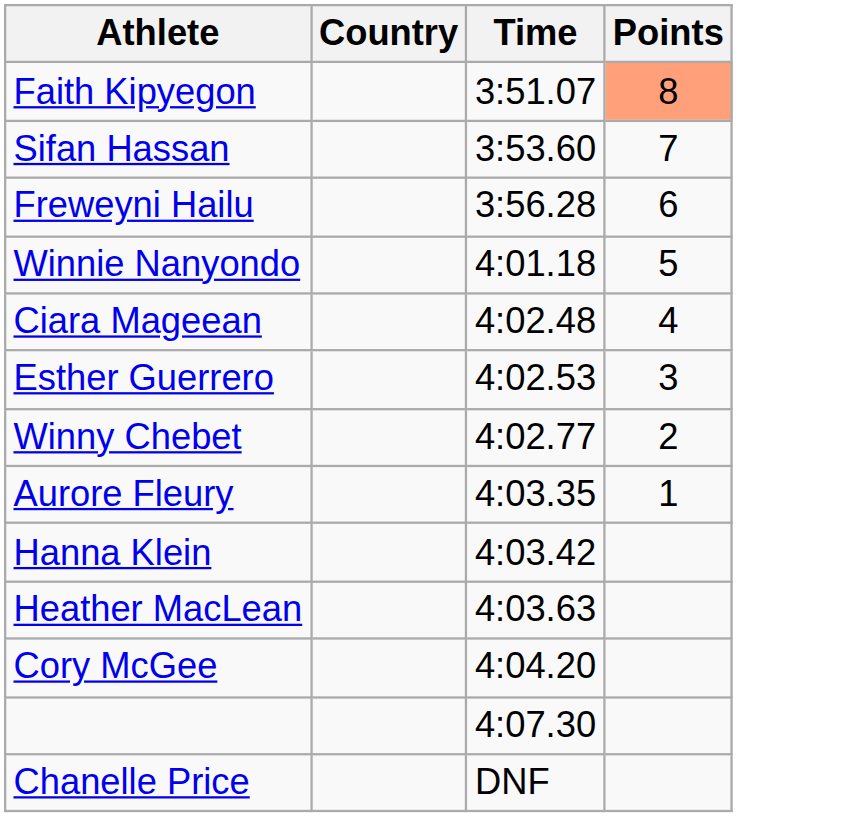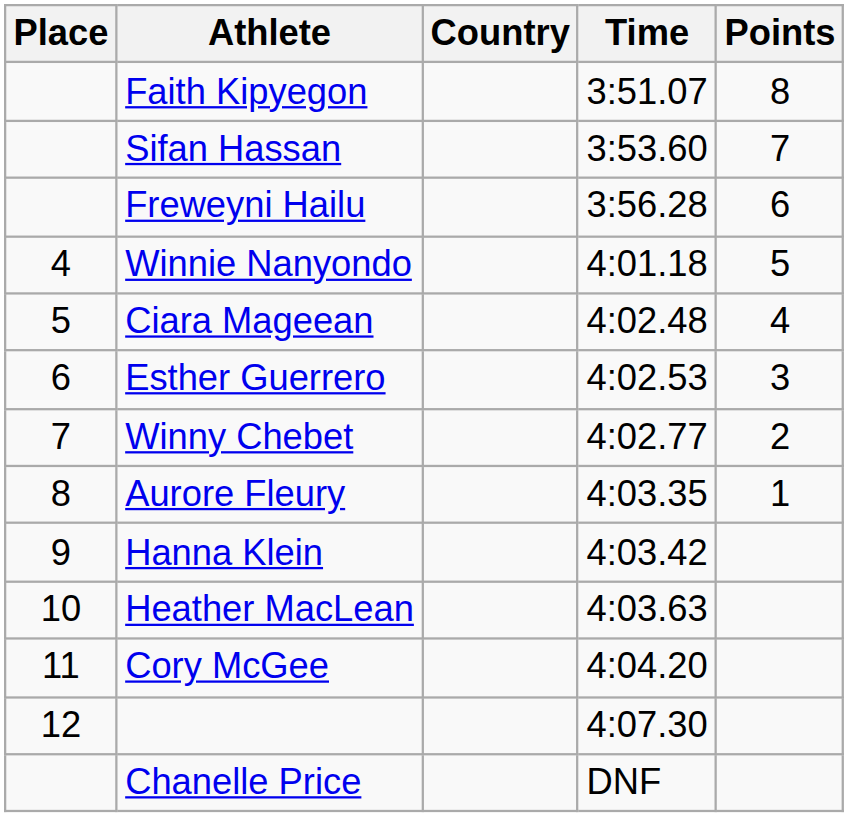+ column: Place | 4 | 5 | 6 | 7 | 8 | 9 | 10 | 11 | 12
Faith Kipyegon | Points: lightsalmon background -> no background
